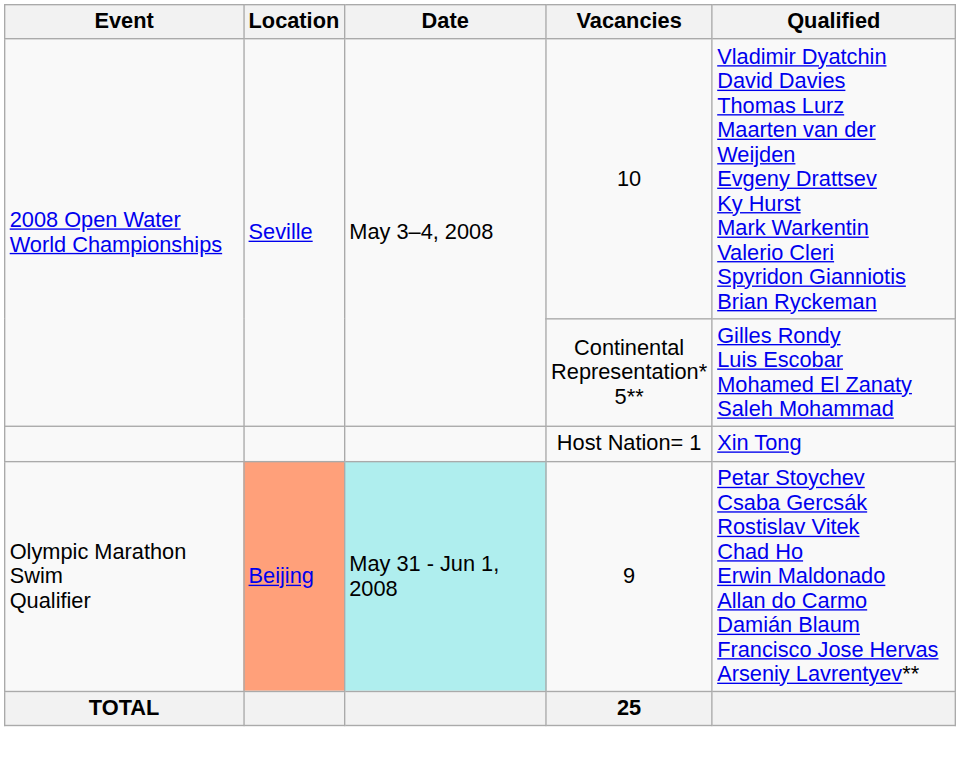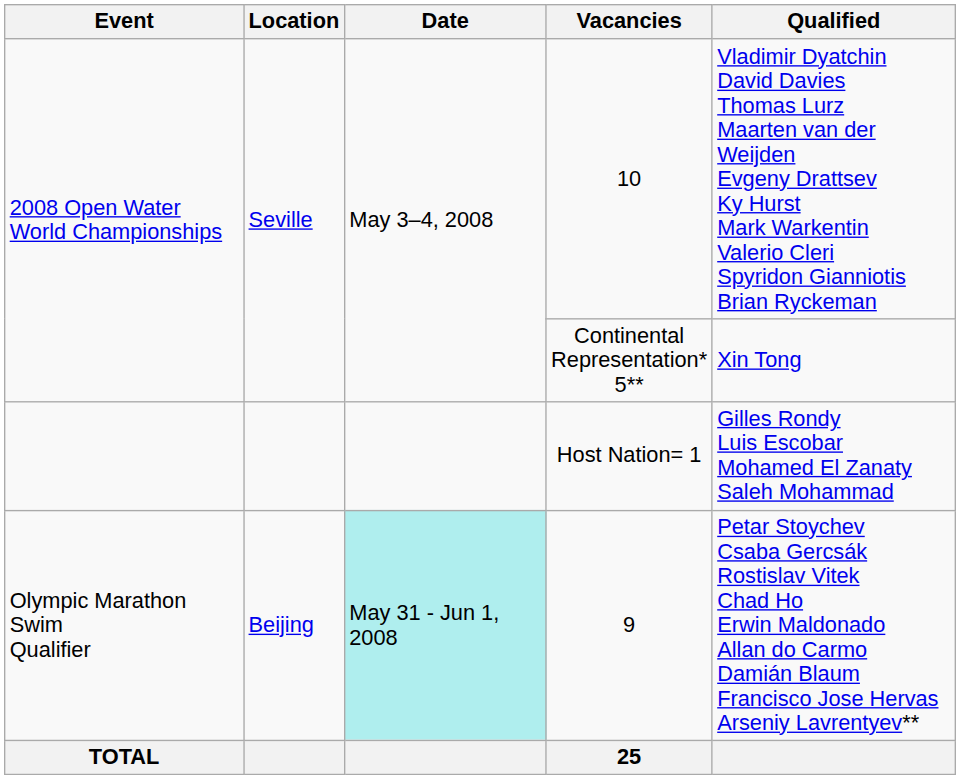Continental Representation* 5** | Qualified: Gilles Rondy Luis Escobar Mohamed El Zanaty Saleh Mohammad -> Xin Tong
Host Nation= 1 | Qualified: Xin Tong -> Gilles Rondy Luis Escobar Mohamed El Zanaty Saleh Mohammad
9 | Location: lightsalmon background -> no background
